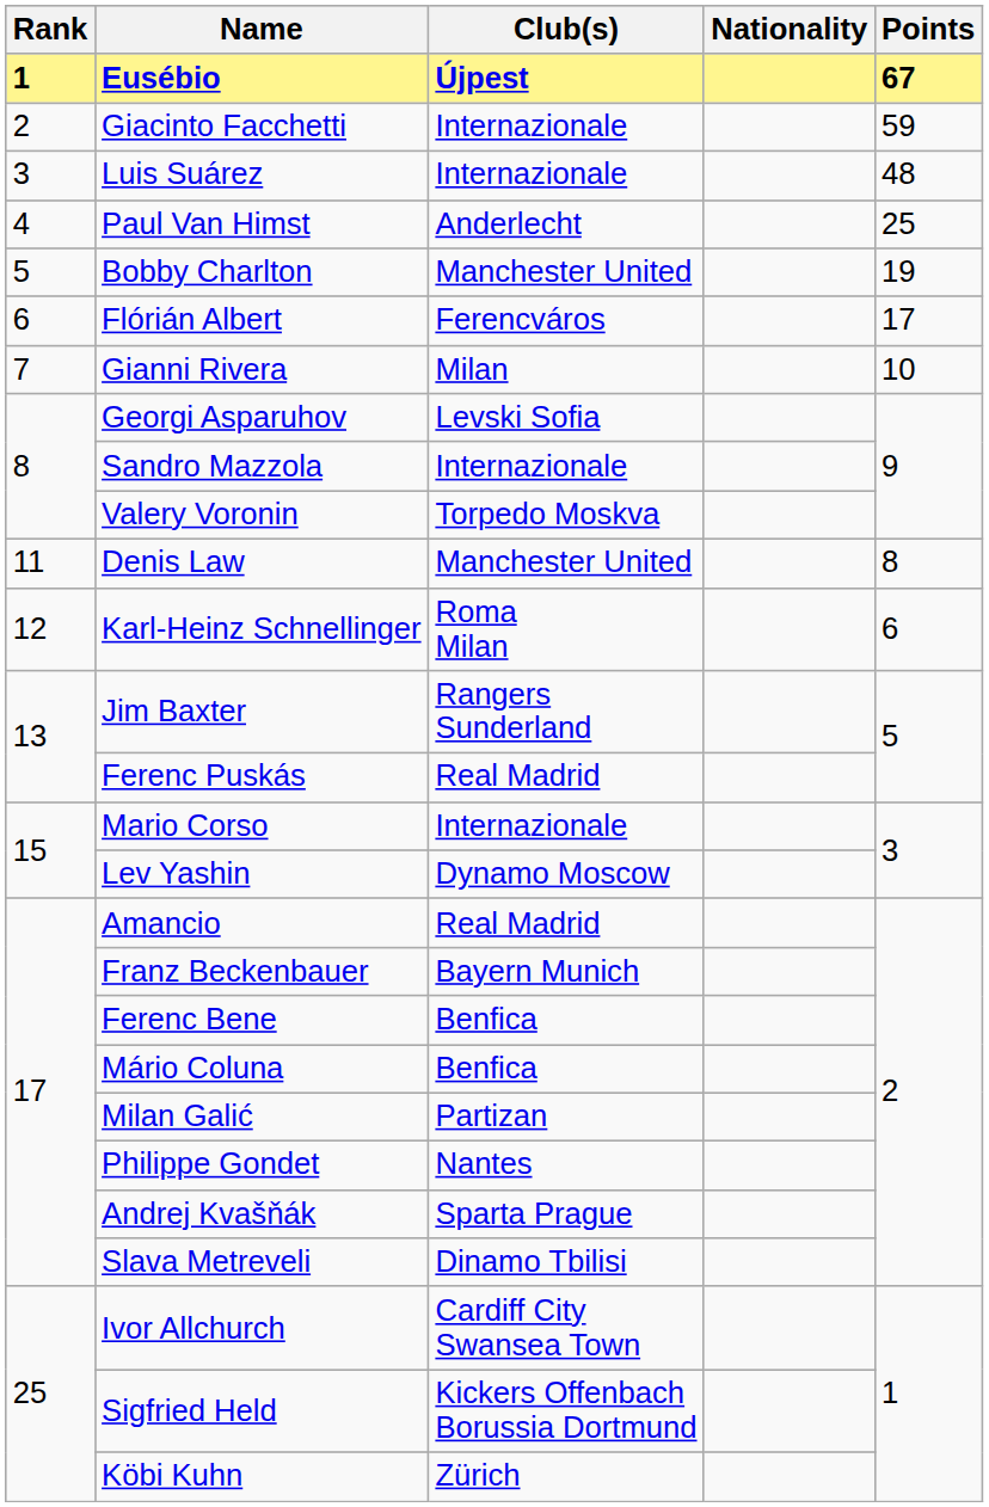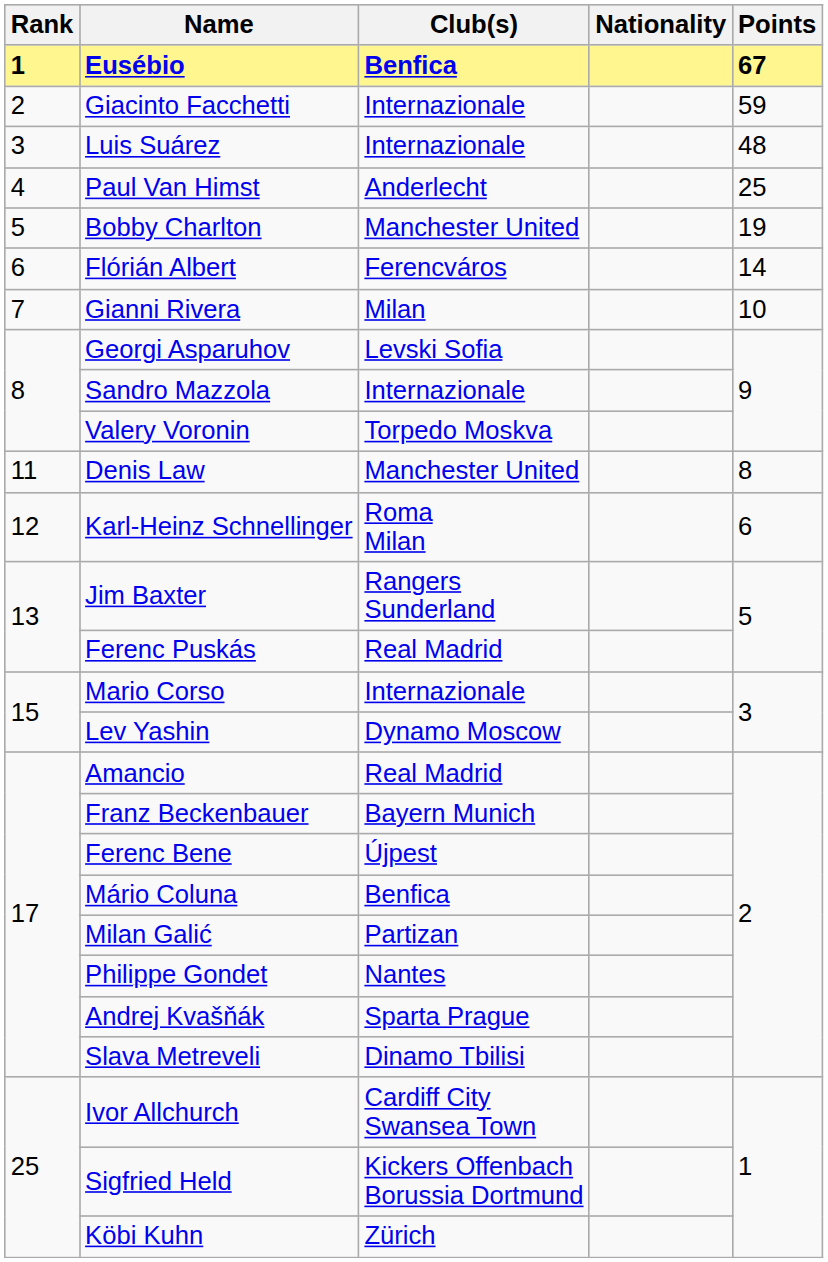Eusébio | Club(s): Újpest -> Benfica
Flórián Albert | Points: 17 -> 14
Ferenc Bene | Club(s): Benfica -> Újpest
